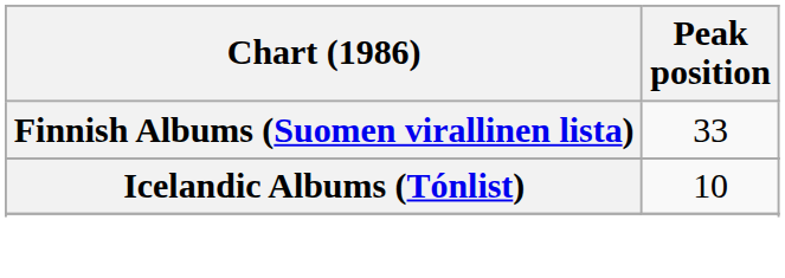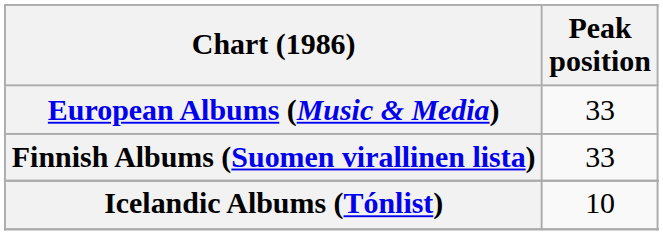+ row: European Albums (Music & Media) | 33
